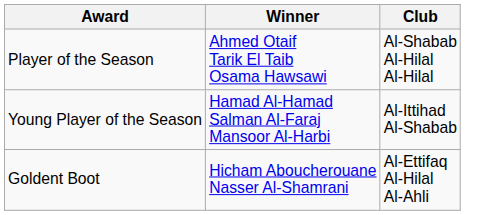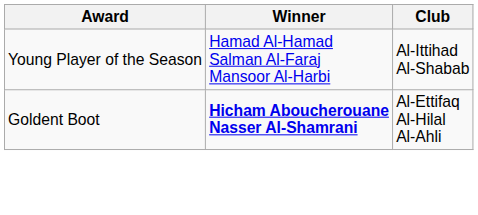- row: Player of the Season | Ahmed Otaif Tarik El Taib Osama Hawsawi | Al-Shabab Al-Hilal Al-Hilal
Goldent Boot | Winner: normal -> bold
